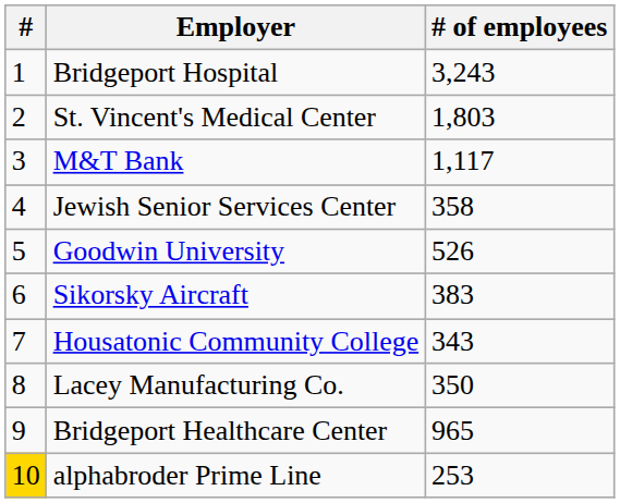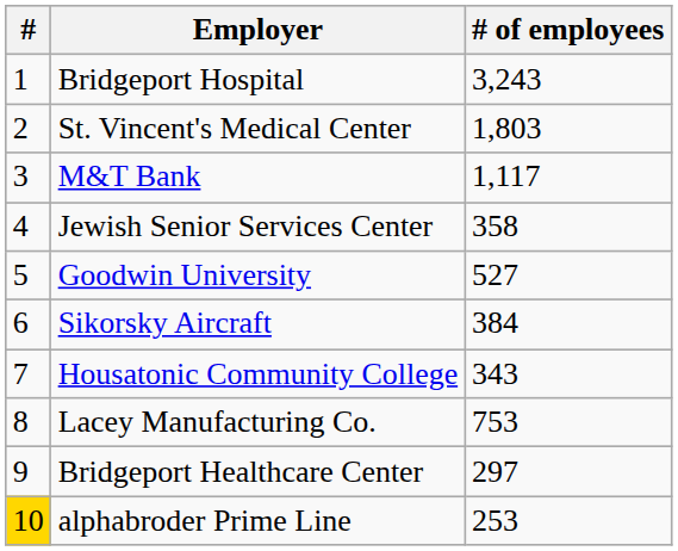Goodwin University | # of employees: 526 -> 527
Sikorsky Aircraft | # of employees: 383 -> 384
Lacey Manufacturing Co. | # of employees: 350 -> 753
Bridgeport Healthcare Center | # of employees: 965 -> 297
